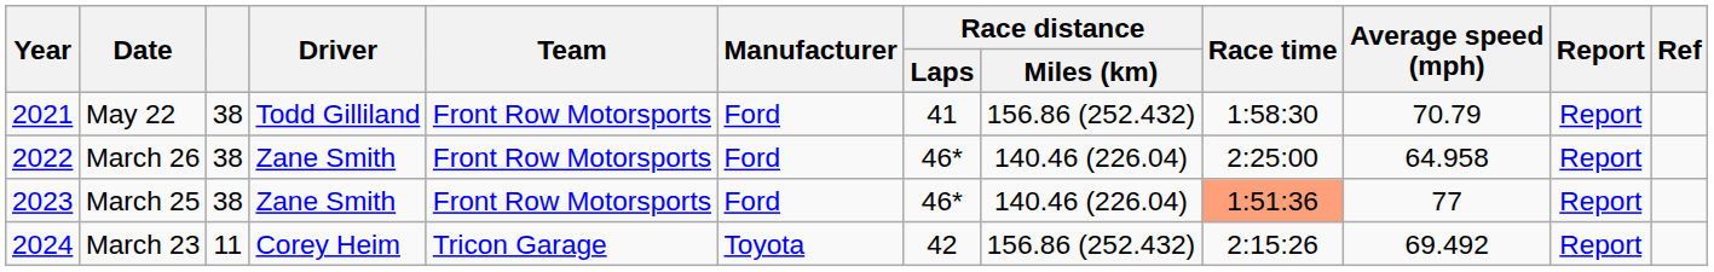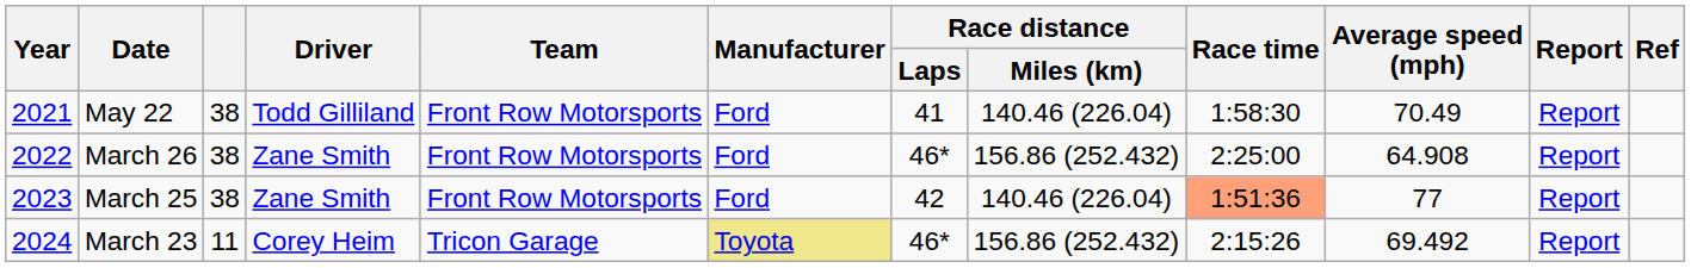May 22 | Race distance / Miles (km): 156.86 (252.432) -> 140.46 (226.04)
May 22 | Average speed (mph): 70.79 -> 70.49
March 26 | Race distance / Miles (km): 140.46 (226.04) -> 156.86 (252.432)
March 26 | Average speed (mph): 64.958 -> 64.908
March 25 | Race distance / Laps: 46* -> 42
March 23 | Manufacturer: no background -> khaki background
March 23 | Race distance / Laps: 42 -> 46*
